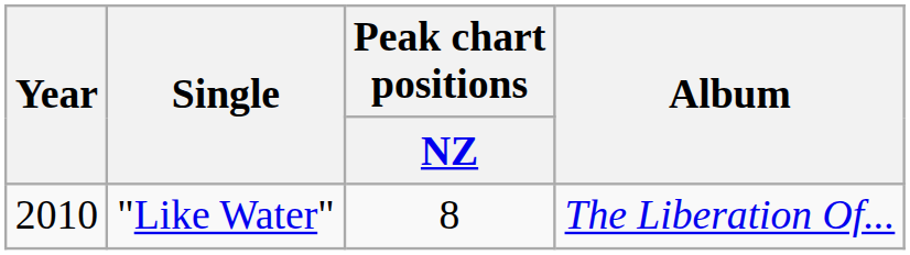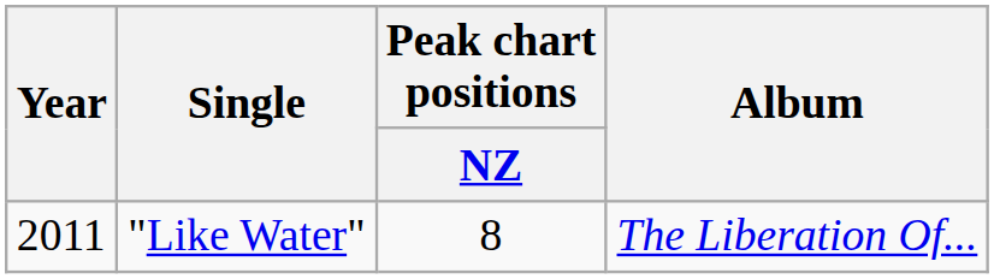"Like Water" | Year: 2010 -> 2011
